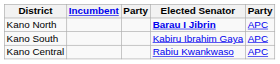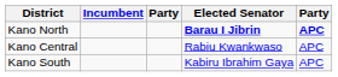Kano North | column 5: normal -> bold
rows swapped: Kano Central <-> Kano South
